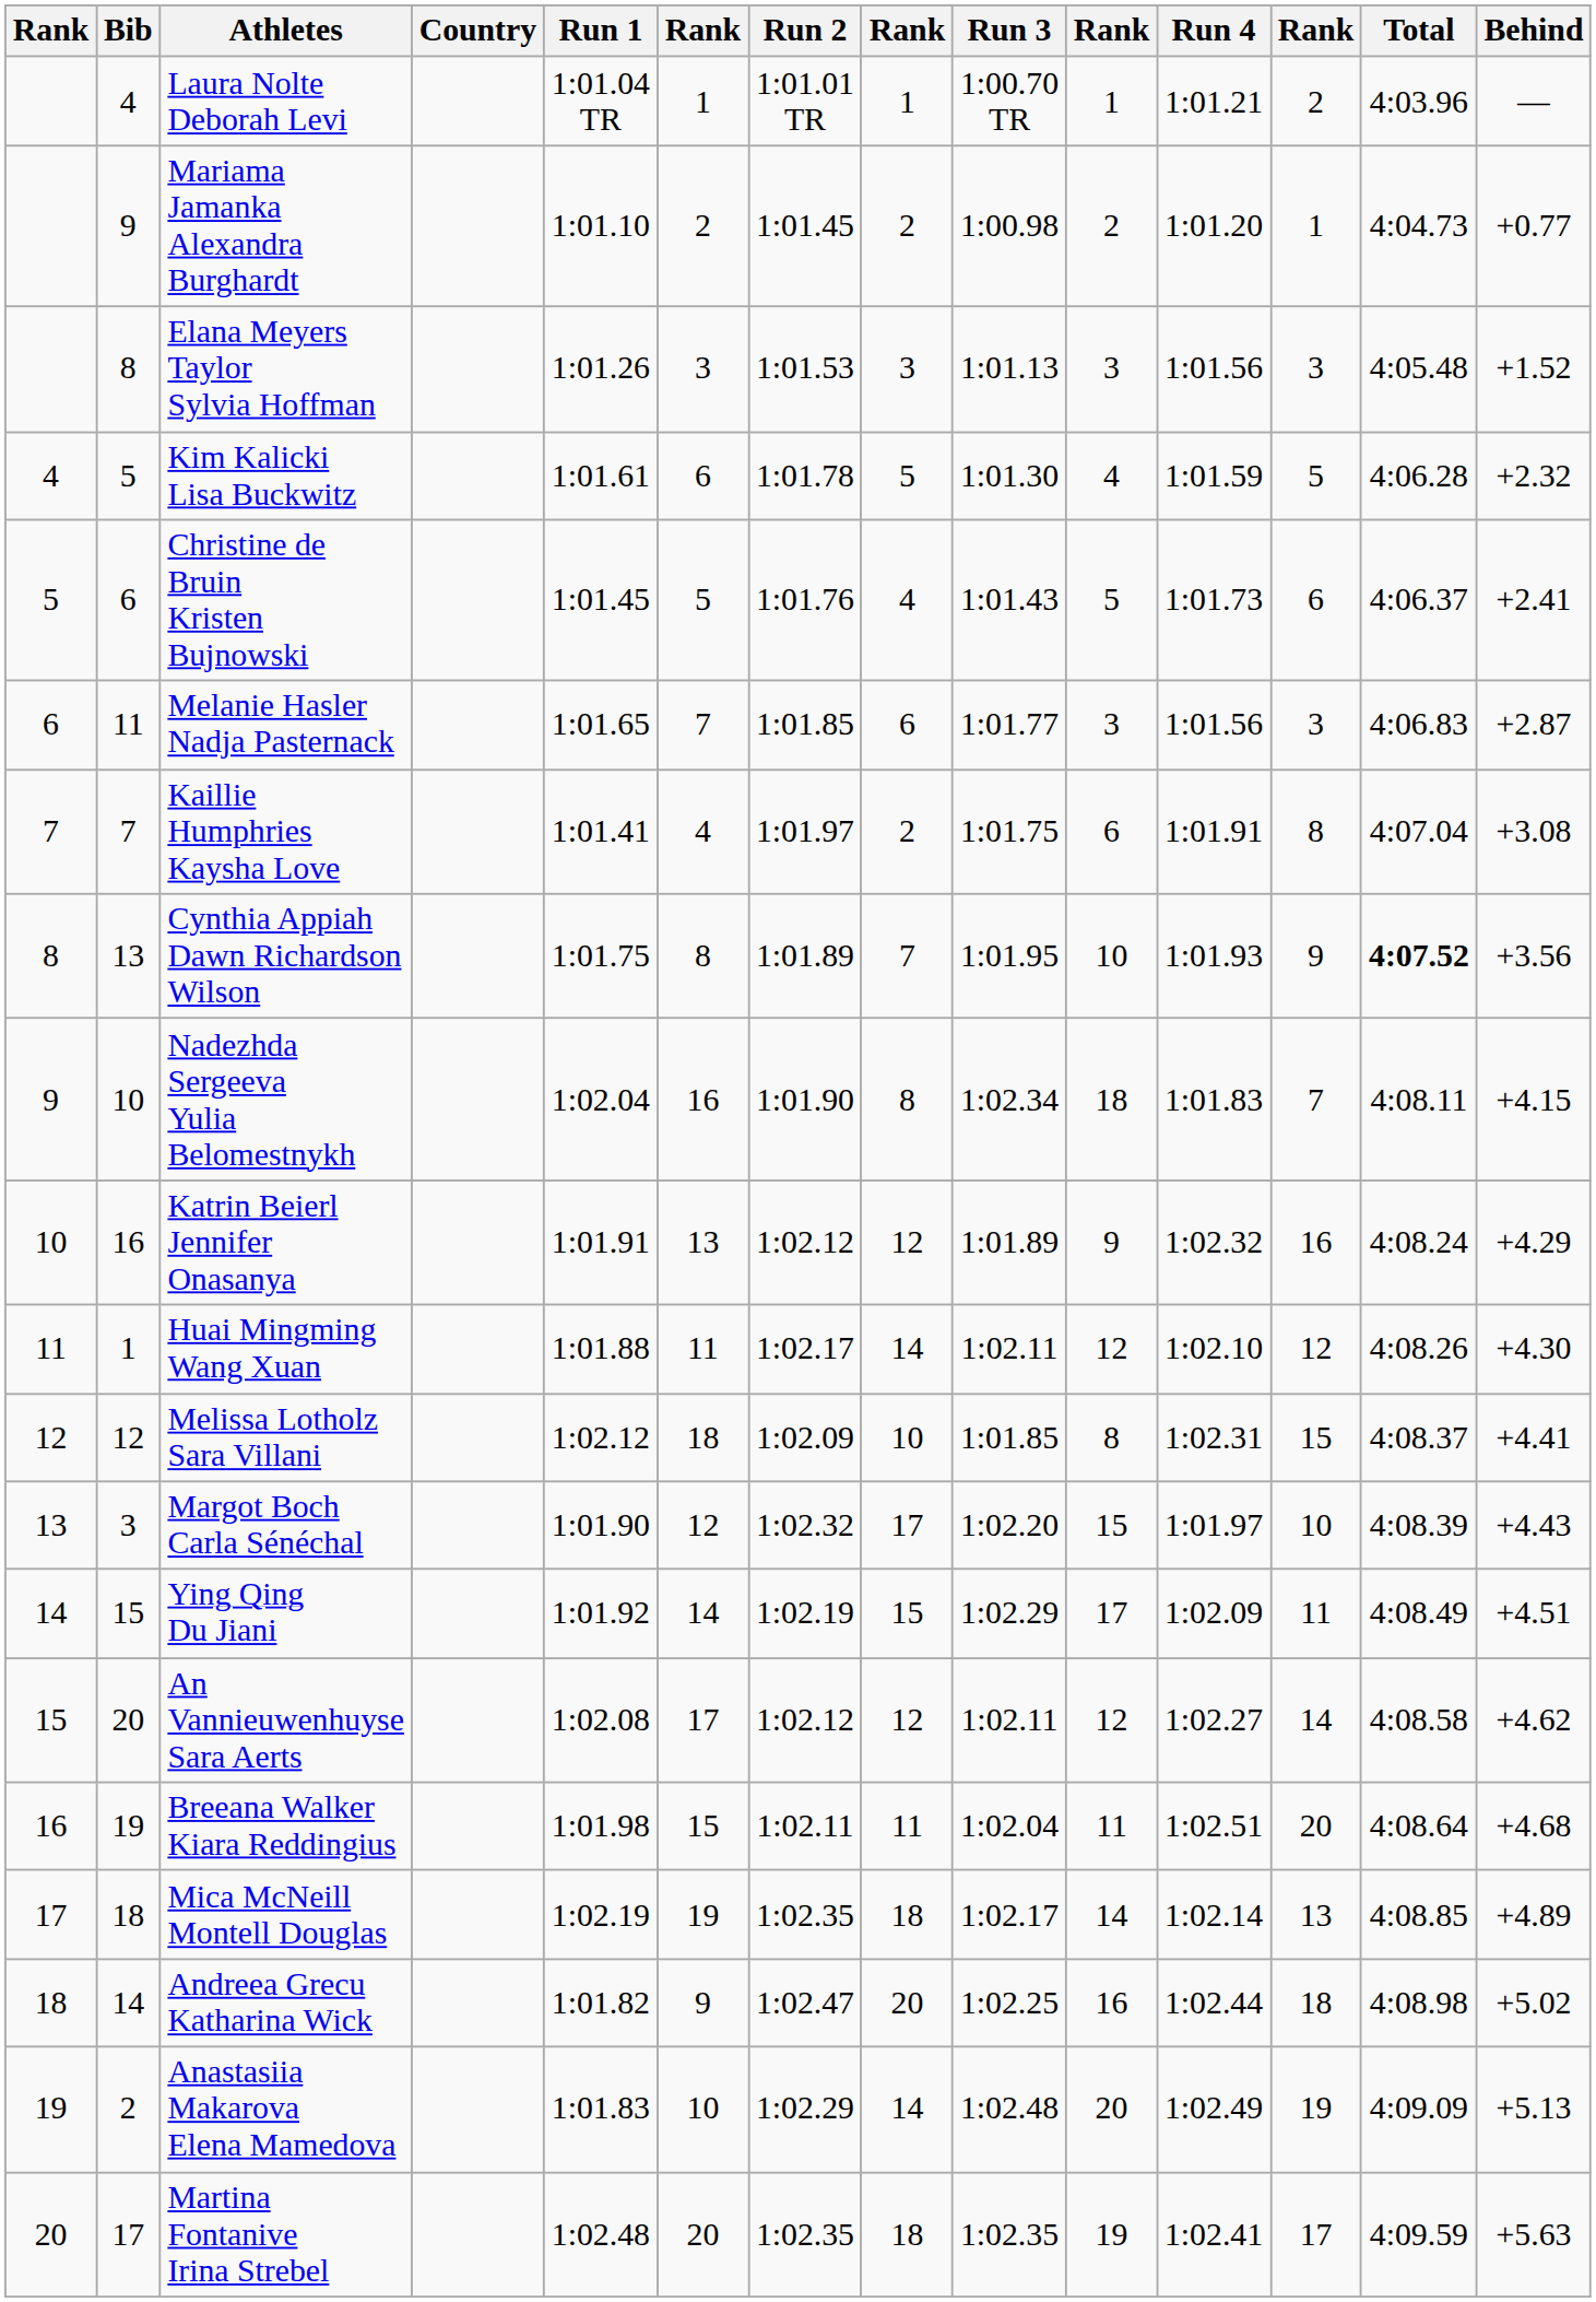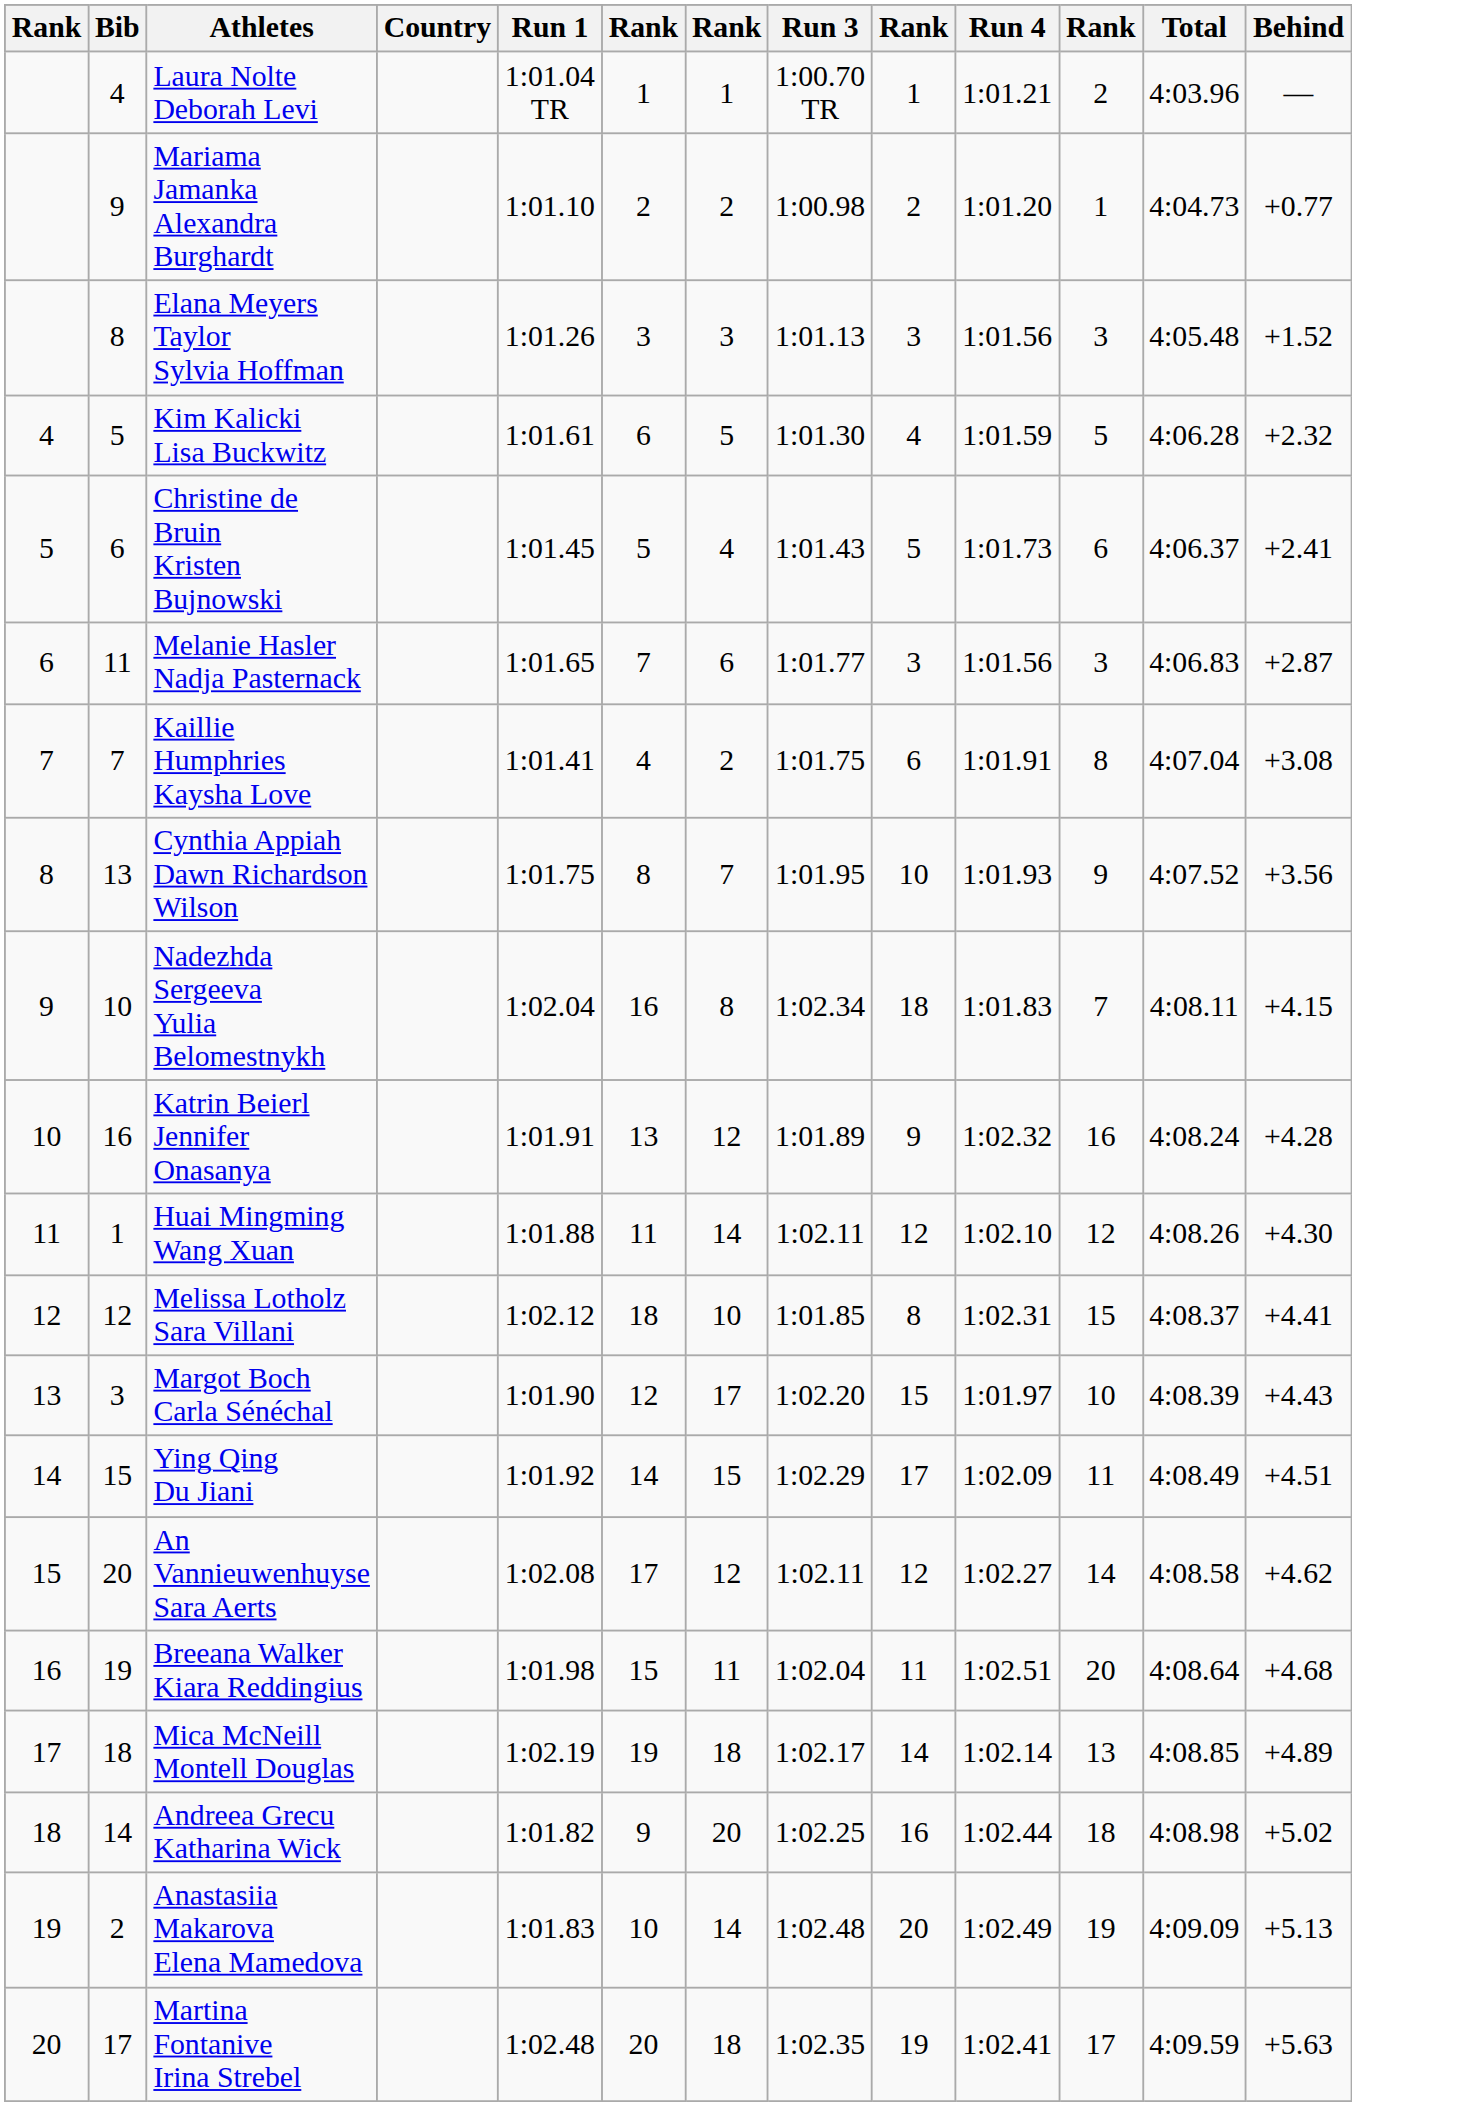- column: Run 2 | 1:01.01 TR | 1:01.45 | 1:01.53 | 1:01.78 | 1:01.76 | 1:01.85 | 1:01.97 | 1:01.89 | 1:01.90 | 1:02.12 | 1:02.17 | 1:02.09 | 1:02.32 | 1:02.19 | 1:02.12 | 1:02.11 | 1:02.35 | 1:02.47 | 1:02.29 | 1:02.35
Cynthia Appiah Dawn Richardson Wilson | Total: bold -> normal
Katrin Beierl Jennifer Onasanya | Behind: +4.29 -> +4.28
